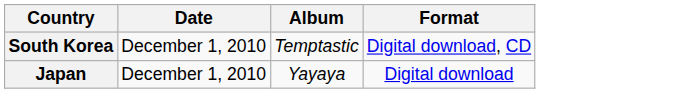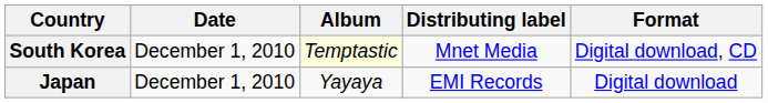+ column: Distributing label | Mnet Media | EMI Records
South Korea | Album: no background -> lightyellow background
